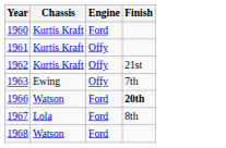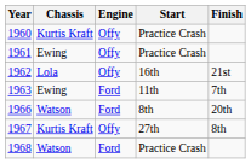+ column: Start | Practice Crash | Practice Crash | 16th | 11th | 8th | 27th | Practice Crash
1960 | Engine: Ford -> Offy
1961 | Chassis: Kurtis Kraft -> Ewing
1962 | Chassis: Kurtis Kraft -> Lola
1963 | Engine: Offy -> Ford
1966 | Finish: bold -> normal
1967 | Chassis: Lola -> Kurtis Kraft
1967 | Engine: Ford -> Offy
